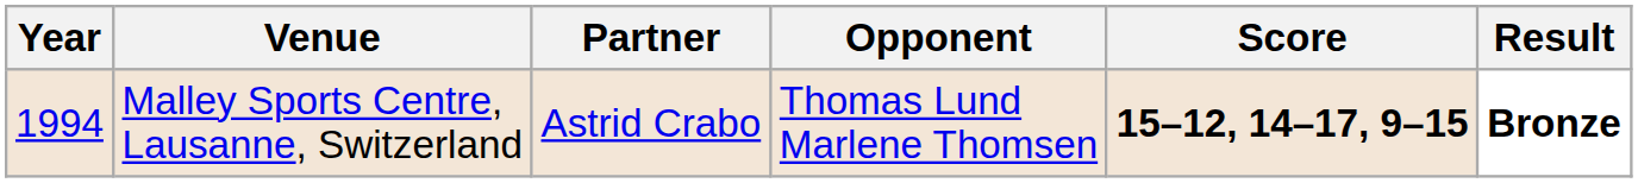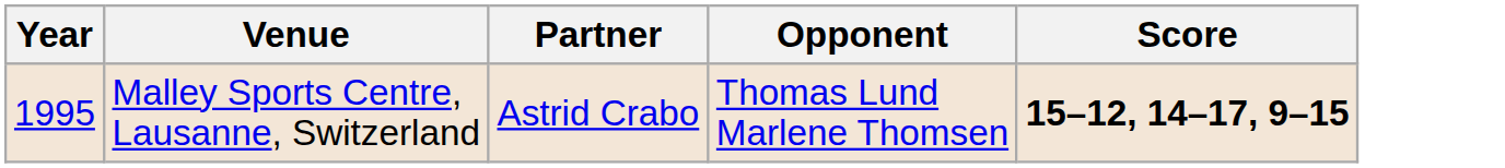- column: Result | Bronze
Malley Sports Centre, Lausanne, Switzerland | Year: 1994 -> 1995
